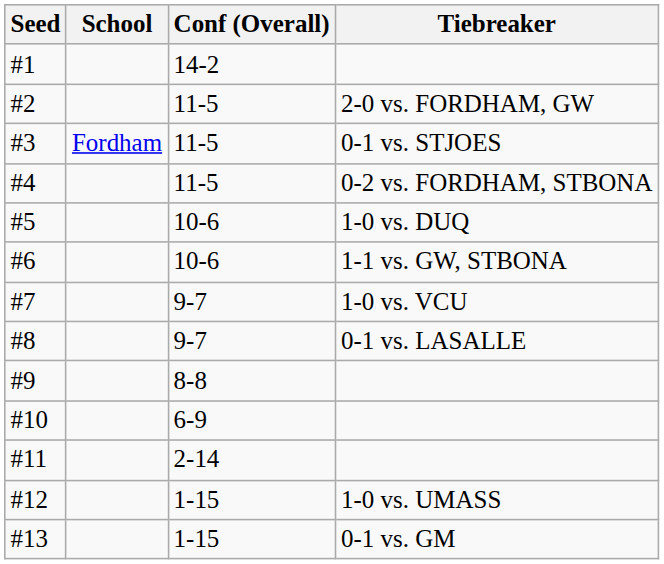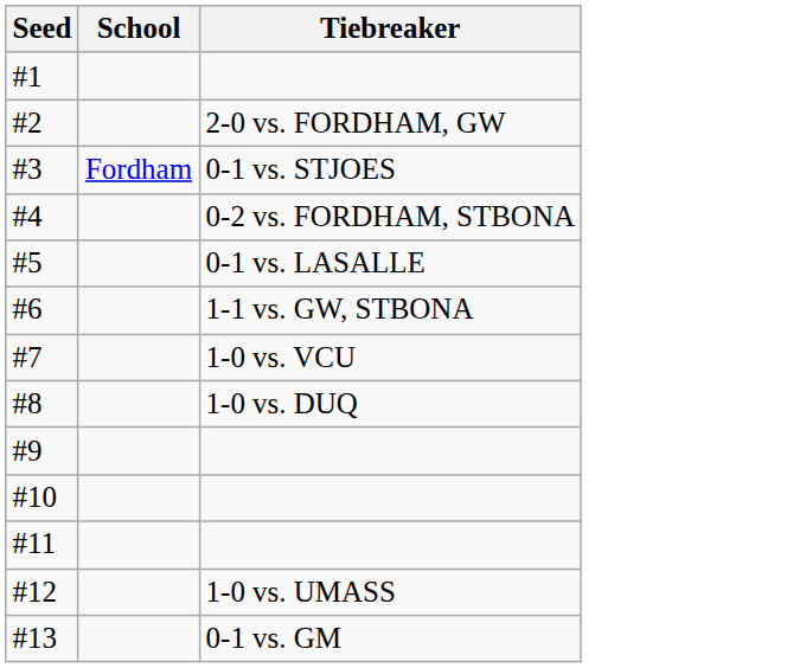- column: Conf (Overall) | 14-2 | 11-5 | 11-5 | 11-5 | 10-6 | 10-6 | 9-7 | 9-7 | 8-8 | 6-9 | 2-14 | 1-15 | 1-15
#5 | Tiebreaker: 1-0 vs. DUQ -> 0-1 vs. LASALLE
#8 | Tiebreaker: 0-1 vs. LASALLE -> 1-0 vs. DUQ
